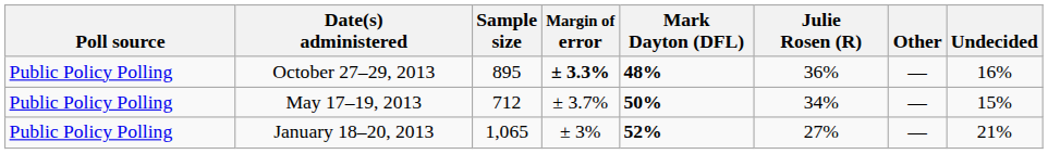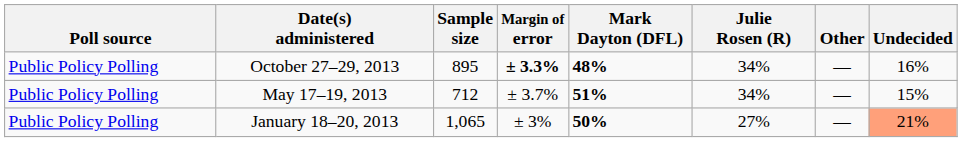October 27–29, 2013 | Julie Rosen (R): 36% -> 34%
May 17–19, 2013 | Mark Dayton (DFL): 50% -> 51%
January 18–20, 2013 | Mark Dayton (DFL): 52% -> 50%
January 18–20, 2013 | Undecided: no background -> lightsalmon background
